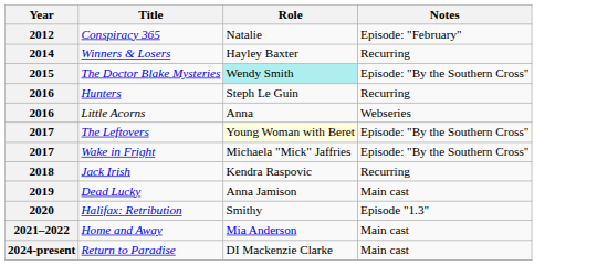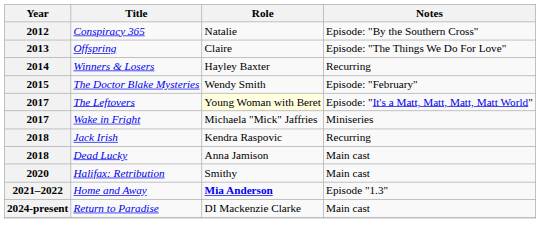Conspiracy 365 | Notes: Episode: "February" -> Episode: "By the Southern Cross"
+ row: 2013 | Offspring | Claire | Episode: "The Things We Do For Love"
The Doctor Blake Mysteries | Role: paleturquoise background -> no background
The Doctor Blake Mysteries | Notes: Episode: "By the Southern Cross" -> Episode: "February"
- row: 2016 | Hunters | Steph Le Guin | Recurring
- row: 2016 | Little Acorns | Anna | Webseries
The Leftovers | Notes: Episode: "By the Southern Cross" -> Episode: "It's a Matt, Matt, Matt, Matt World"
Wake in Fright | Notes: Episode: "By the Southern Cross" -> Miniseries
Dead Lucky | Year: 2019 -> 2018
Halifax: Retribution | Notes: Episode "1.3" -> Main cast
Home and Away | Role: normal -> bold
Home and Away | Notes: Main cast -> Episode "1.3"
